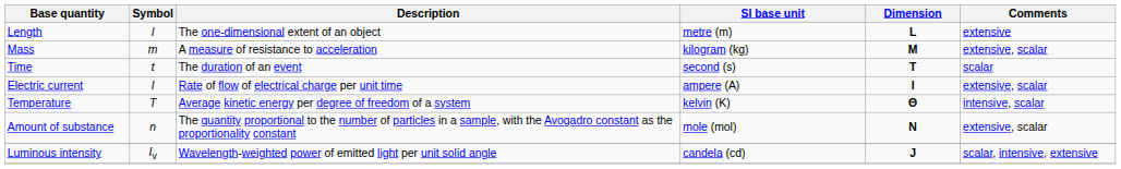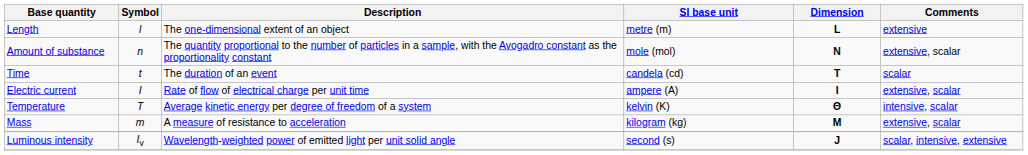rows swapped: Mass <-> Amount of substance
Time | SI base unit: second (s) -> candela (cd)
Luminous intensity | SI base unit: candela (cd) -> second (s)
